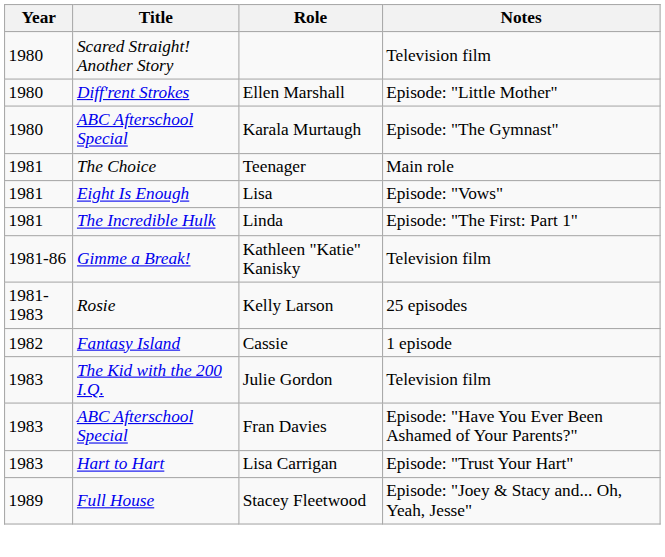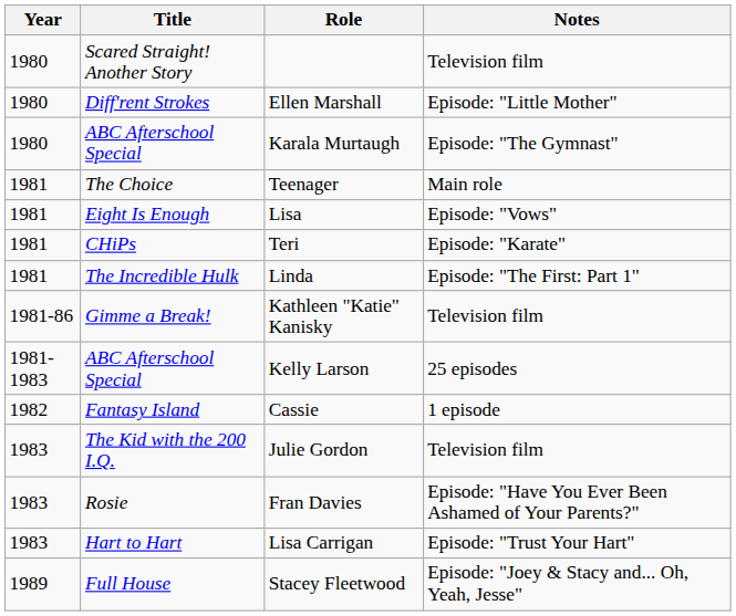+ row: 1981 | CHiPs | Teri | Episode: "Karate"
Kelly Larson | Title: Rosie -> ABC Afterschool Special
Fran Davies | Title: ABC Afterschool Special -> Rosie
